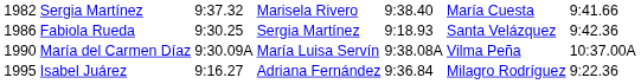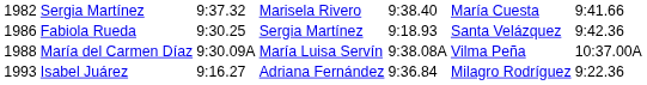María del Carmen Díaz | column 1: 1990 -> 1988
Isabel Juárez | column 1: 1995 -> 1993
